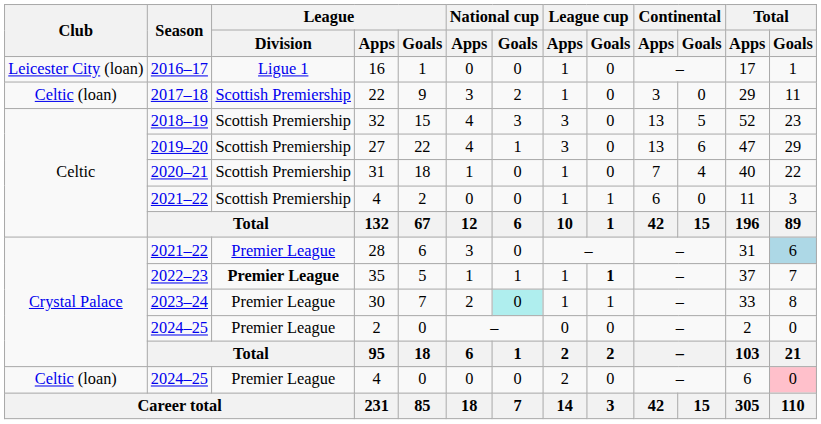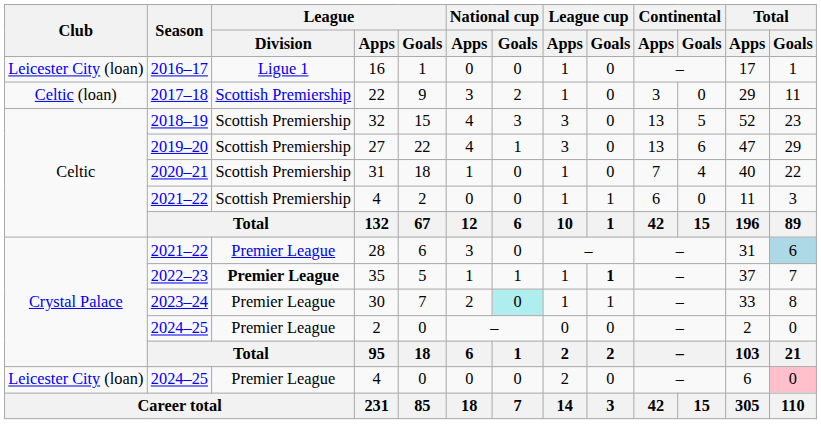2024–25 / 4 | Club: Celtic (loan) -> Leicester City (loan)
